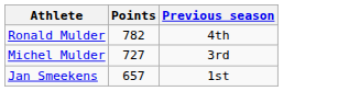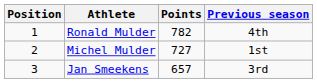+ column: Position | 1 | 2 | 3
Michel Mulder | Previous season: 3rd -> 1st
Jan Smeekens | Previous season: 1st -> 3rd
